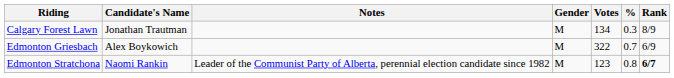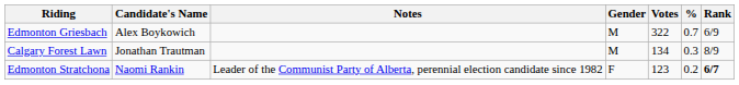rows swapped: Calgary Forest Lawn <-> Edmonton Griesbach
Edmonton Stratchona | Gender: M -> F
Edmonton Stratchona | %: 0.8 -> 0.2
